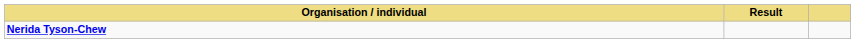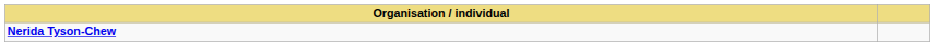- column: Result
